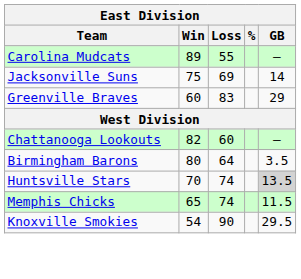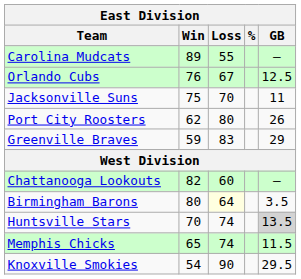+ row: Orlando Cubs | 76 | 67 | 12.5
Jacksonville Suns | Loss: 69 -> 70
Jacksonville Suns | GB: 14 -> 11
+ row: Port City Roosters | 62 | 80 | 26
Greenville Braves | Win: 60 -> 59
Birmingham Barons | Loss: no background -> lightyellow background
